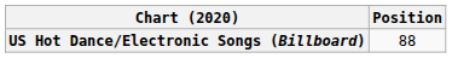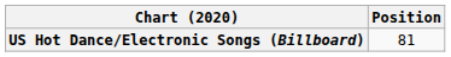US Hot Dance/Electronic Songs (Billboard) | Position: 88 -> 81
